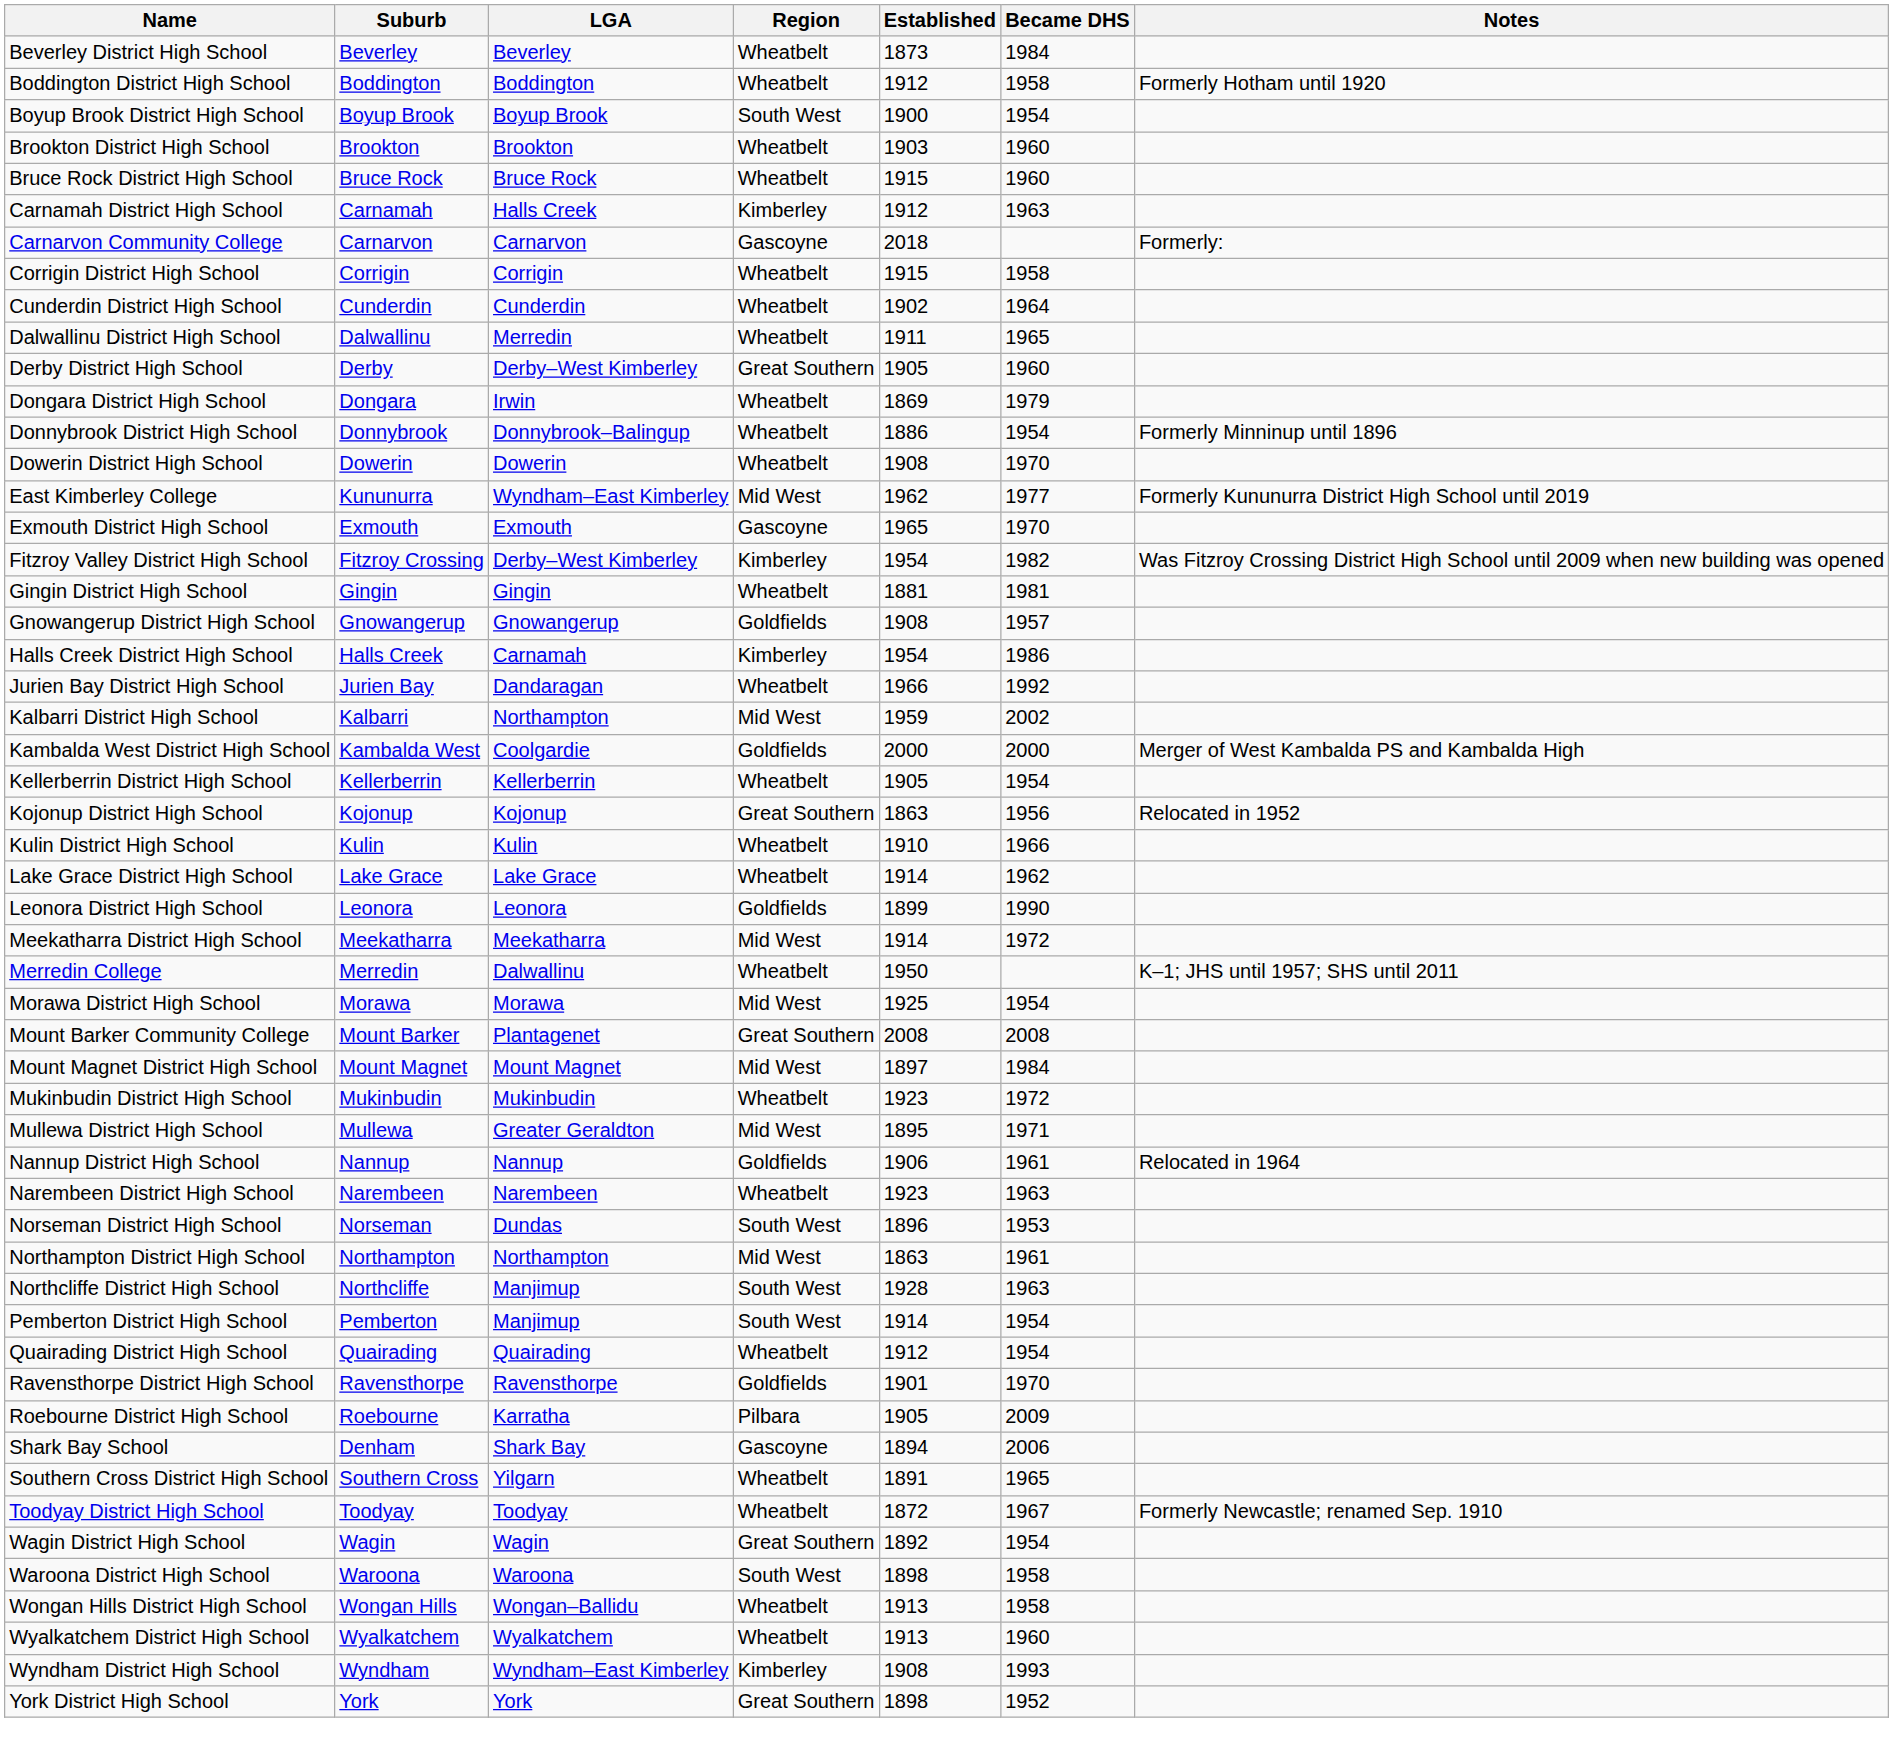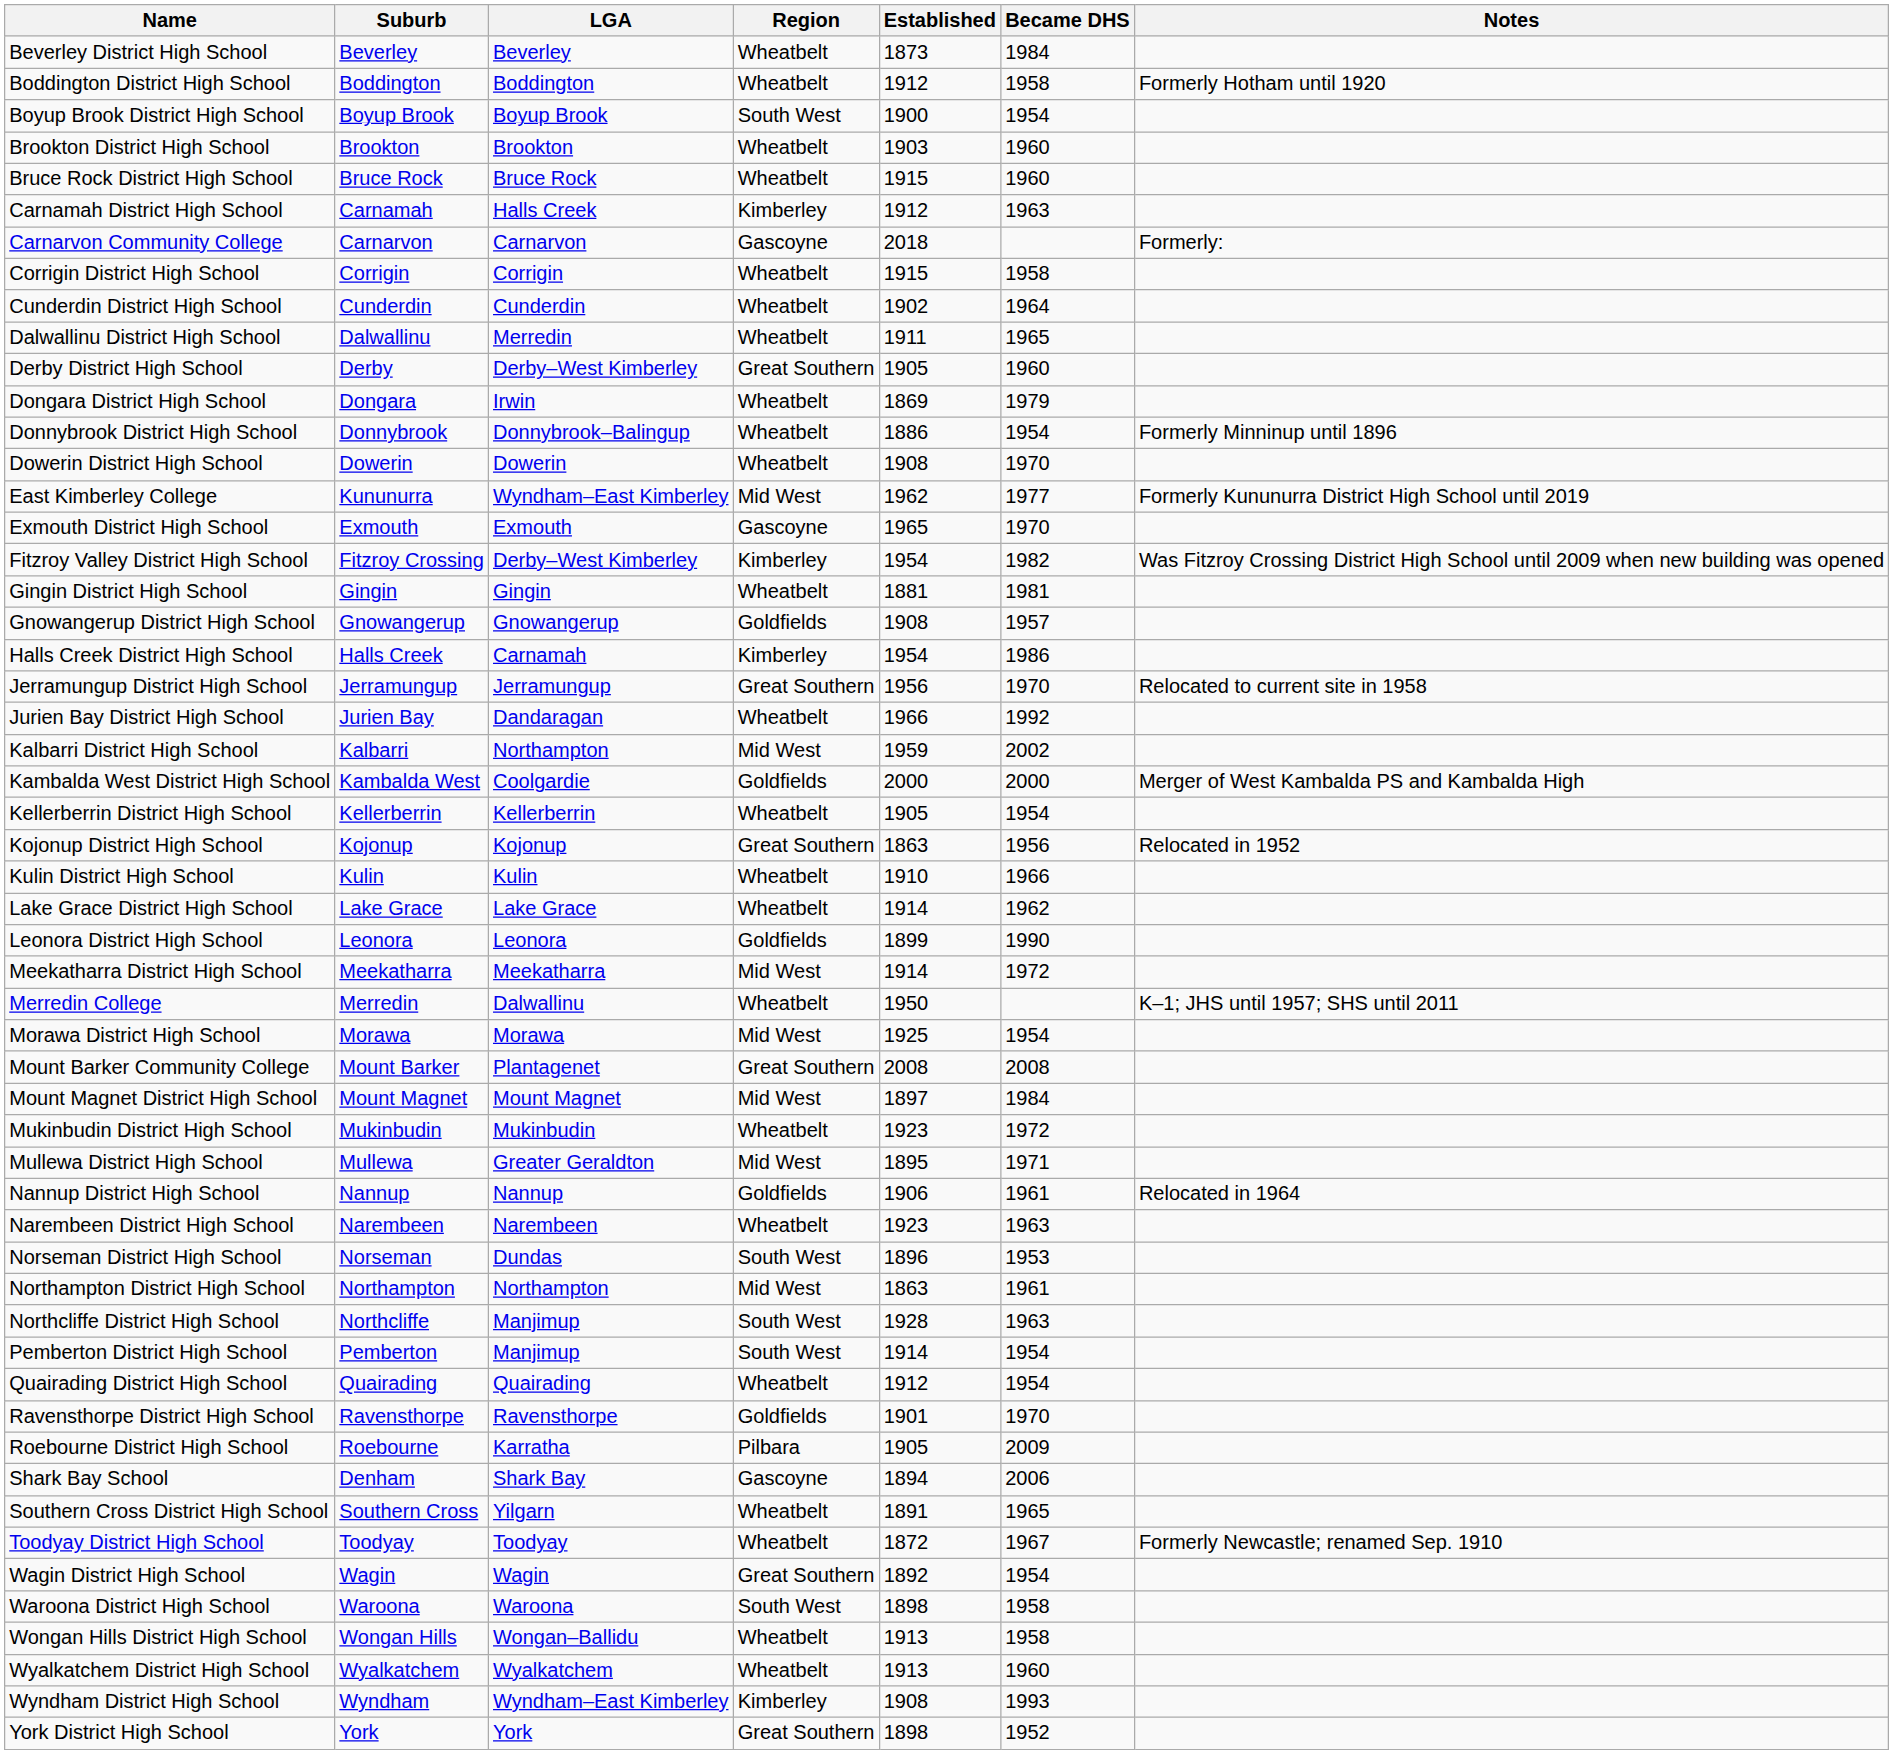+ row: Jerramungup District High School | Jerramungup | Jerramungup | Great Southern | 1956 | 1970 | Relocated to current site in 1958
